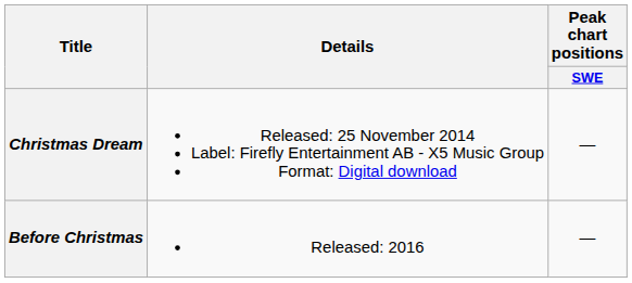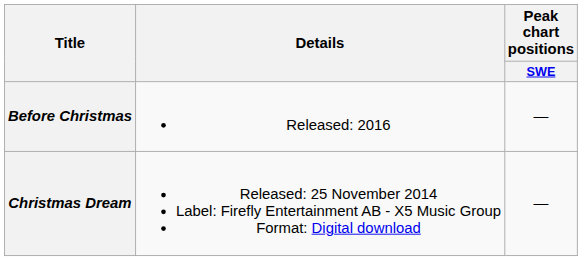rows swapped: Christmas Dream <-> Before Christmas
